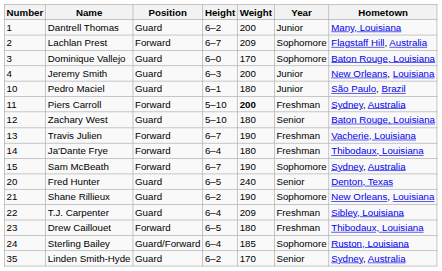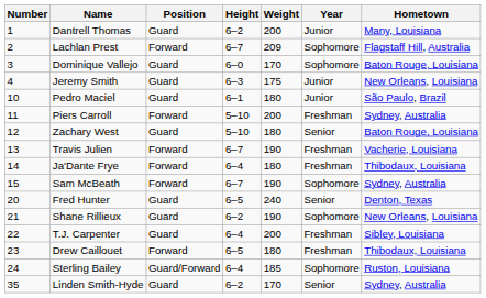Jeremy Smith | Weight: 200 -> 175
Piers Carroll | Weight: bold -> normal
T.J. Carpenter | Weight: 209 -> 200
